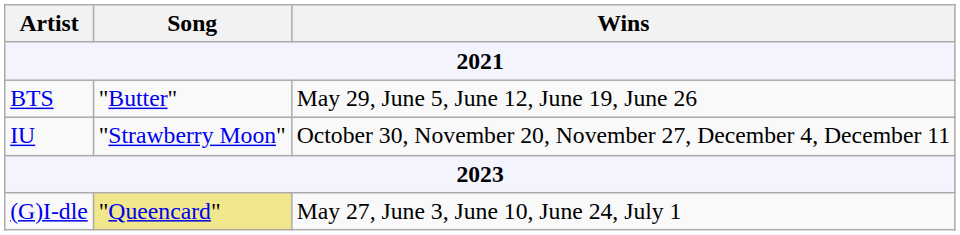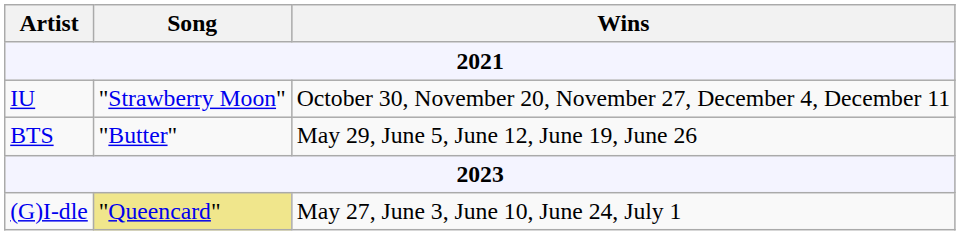rows swapped: BTS <-> IU
